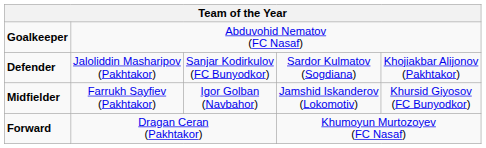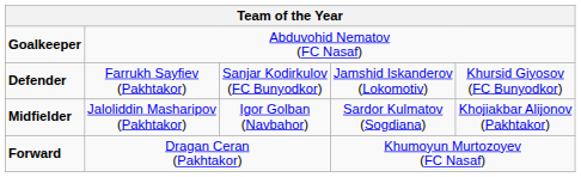Defender | column 2: Jaloliddin Masharipov (Pakhtakor) -> Farrukh Sayfiev (Pakhtakor)
Defender | column 4: Sardor Kulmatov (Sogdiana) -> Jamshid Iskanderov (Lokomotiv)
Defender | column 5: Khojiakbar Alijonov (Pakhtakor) -> Khursid Giyosov (FC Bunyodkor)
Midfielder | column 2: Farrukh Sayfiev (Pakhtakor) -> Jaloliddin Masharipov (Pakhtakor)
Midfielder | column 4: Jamshid Iskanderov (Lokomotiv) -> Sardor Kulmatov (Sogdiana)
Midfielder | column 5: Khursid Giyosov (FC Bunyodkor) -> Khojiakbar Alijonov (Pakhtakor)
